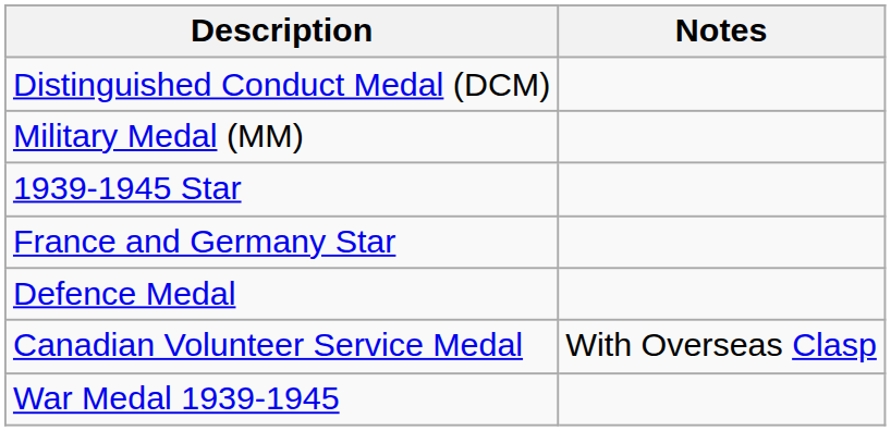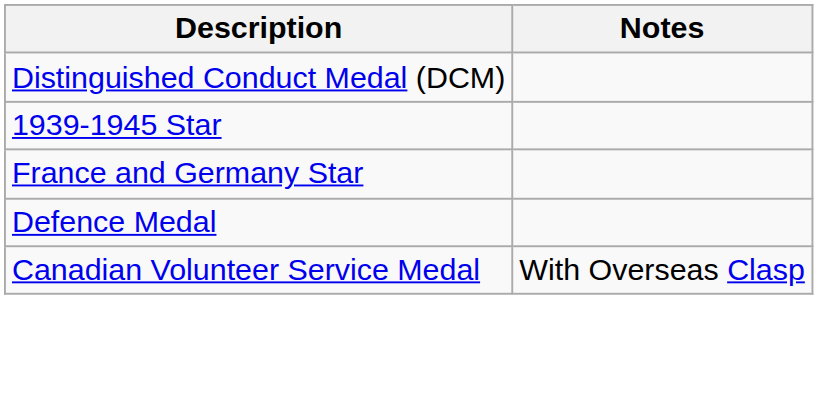- row: Military Medal (MM)
- row: War Medal 1939-1945
